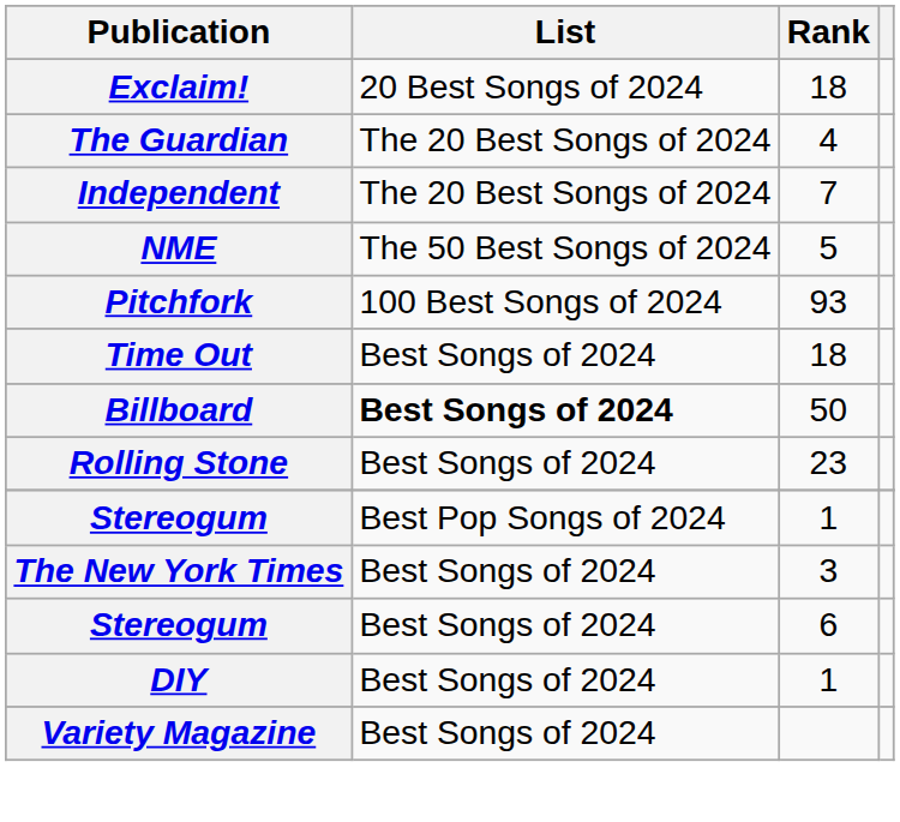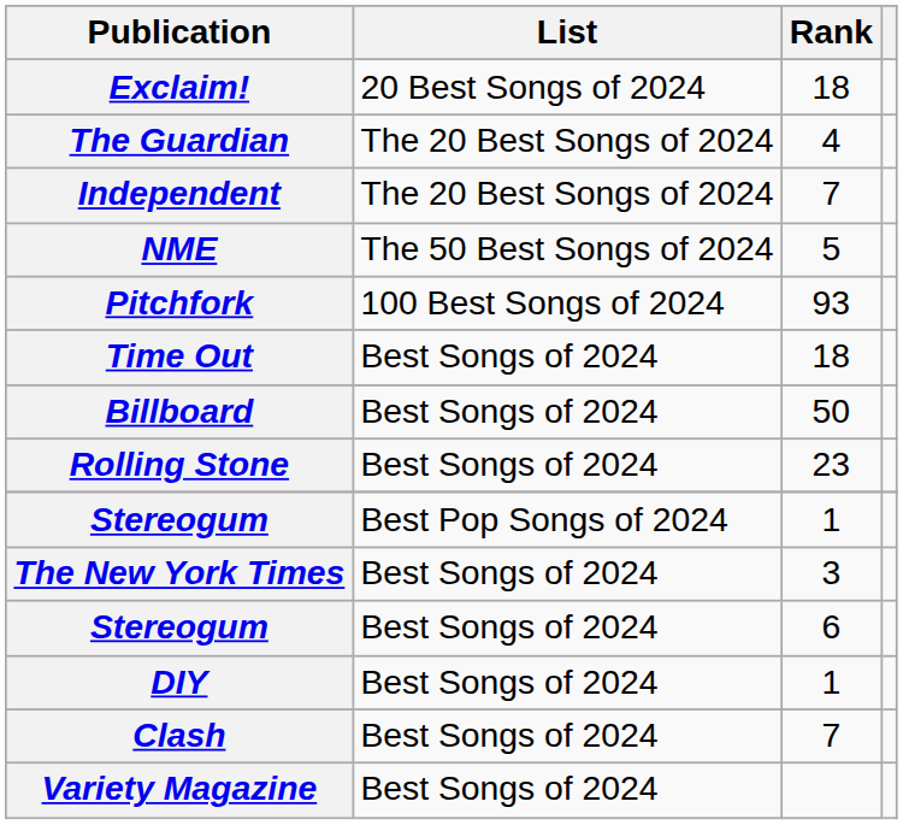Billboard | List: bold -> normal
+ row: Clash | Best Songs of 2024 | 7
